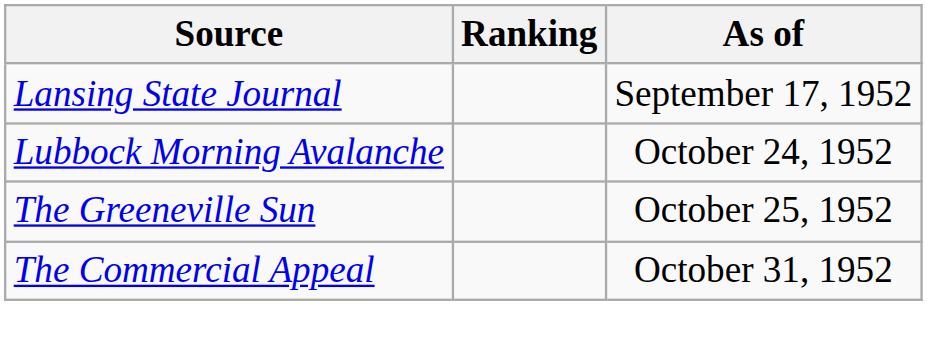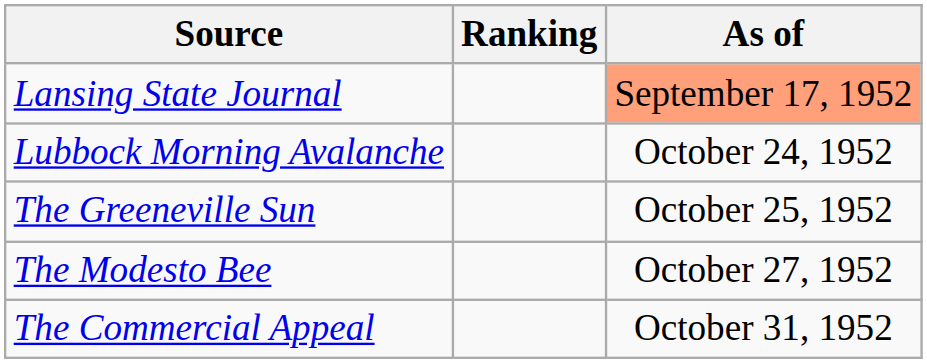Lansing State Journal | As of: no background -> lightsalmon background
+ row: The Modesto Bee | October 27, 1952
